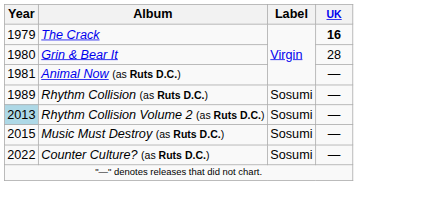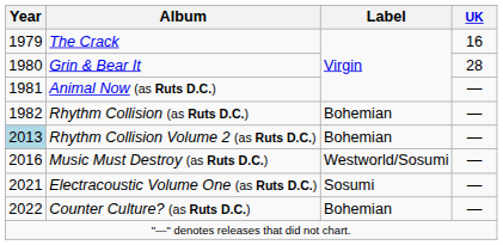The Crack | UK: bold -> normal
Rhythm Collision (as Ruts D.C.) | Year: 1989 -> 1982
Rhythm Collision (as Ruts D.C.) | Label: Sosumi -> Bohemian
Rhythm Collision Volume 2 (as Ruts D.C.) | Label: Sosumi -> Bohemian
Music Must Destroy (as Ruts D.C.) | Year: 2015 -> 2016
Music Must Destroy (as Ruts D.C.) | Label: Sosumi -> Westworld/Sosumi
+ row: 2021 | Electracoustic Volume One (as Ruts D.C.) | Sosumi | —
Counter Culture? (as Ruts D.C.) | Label: Sosumi -> Bohemian
